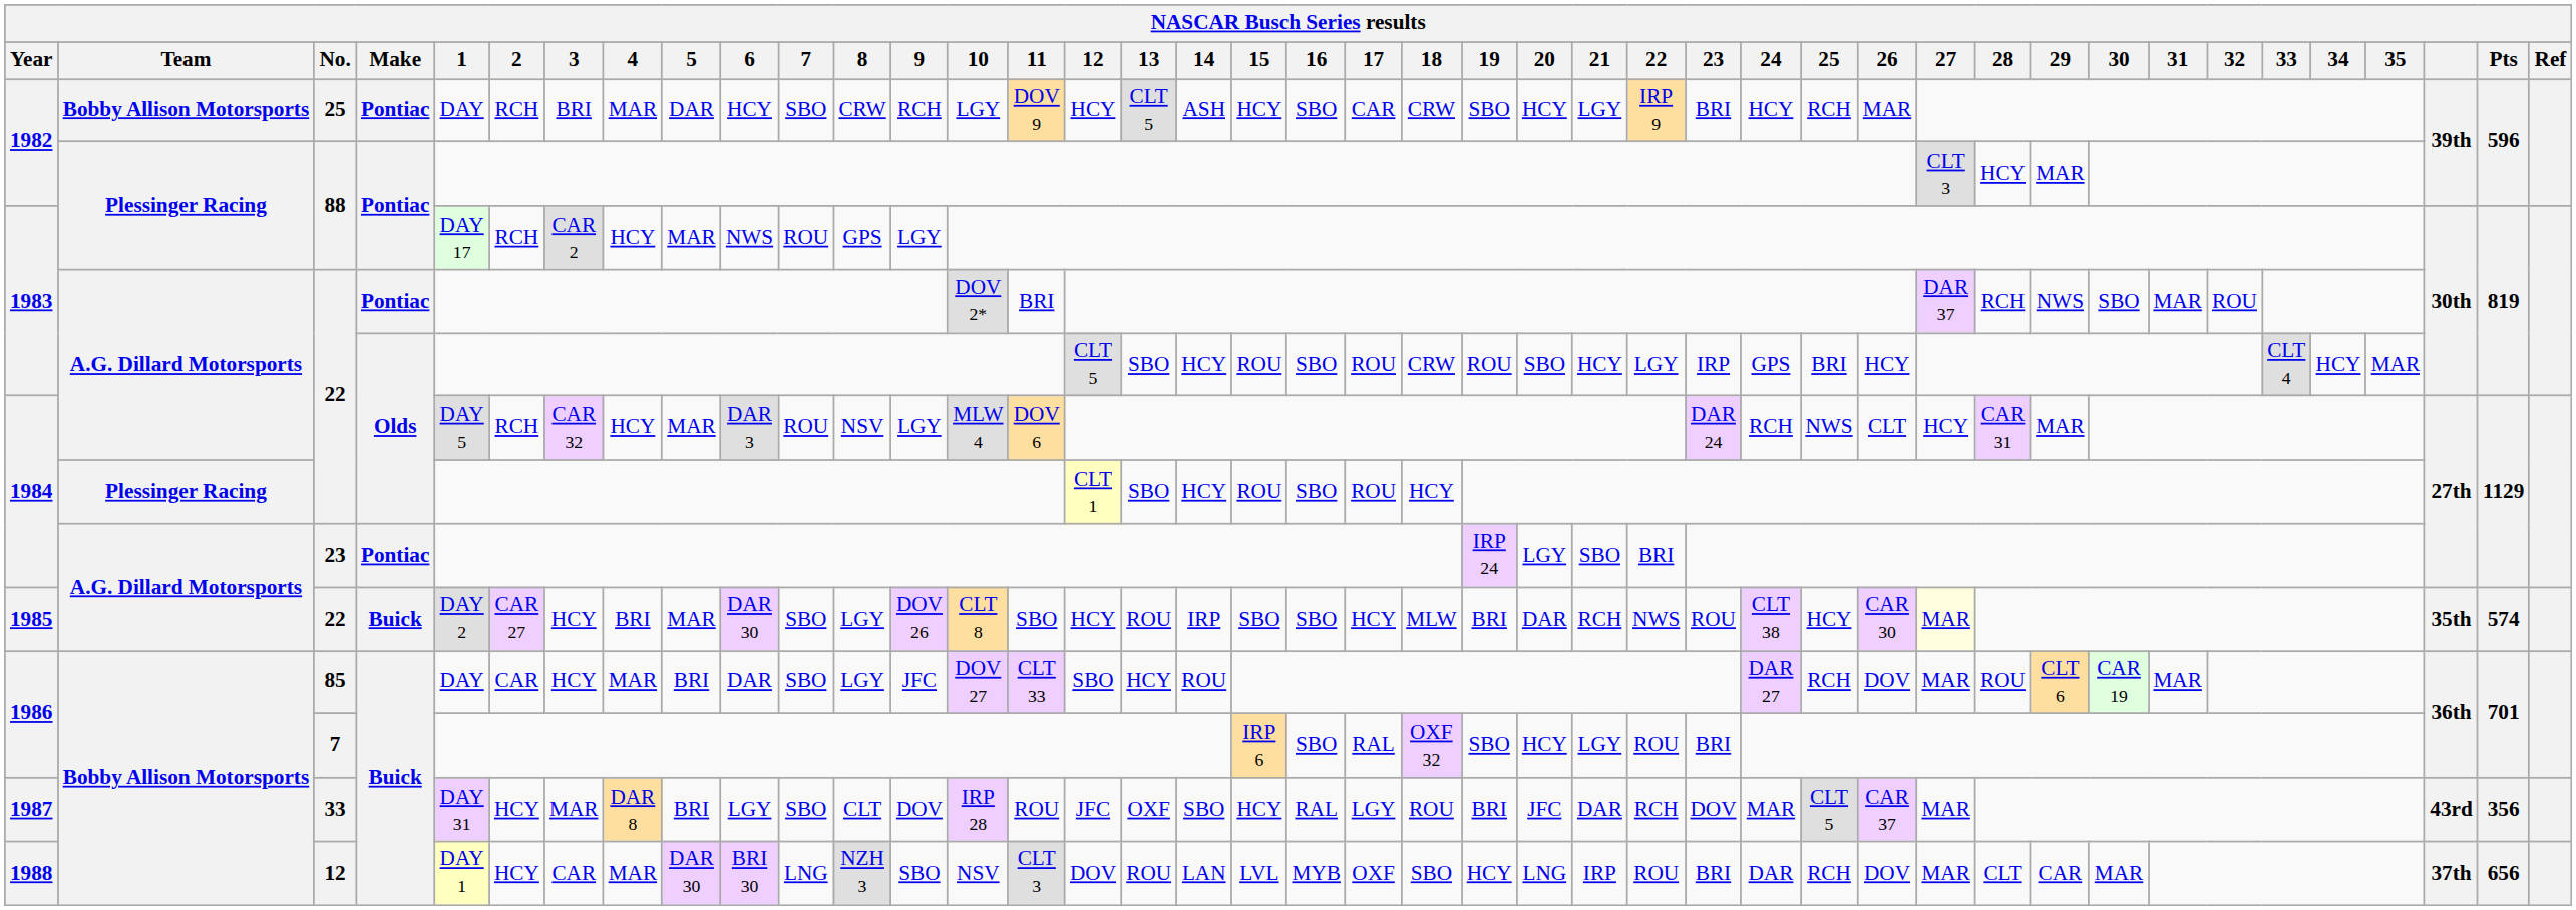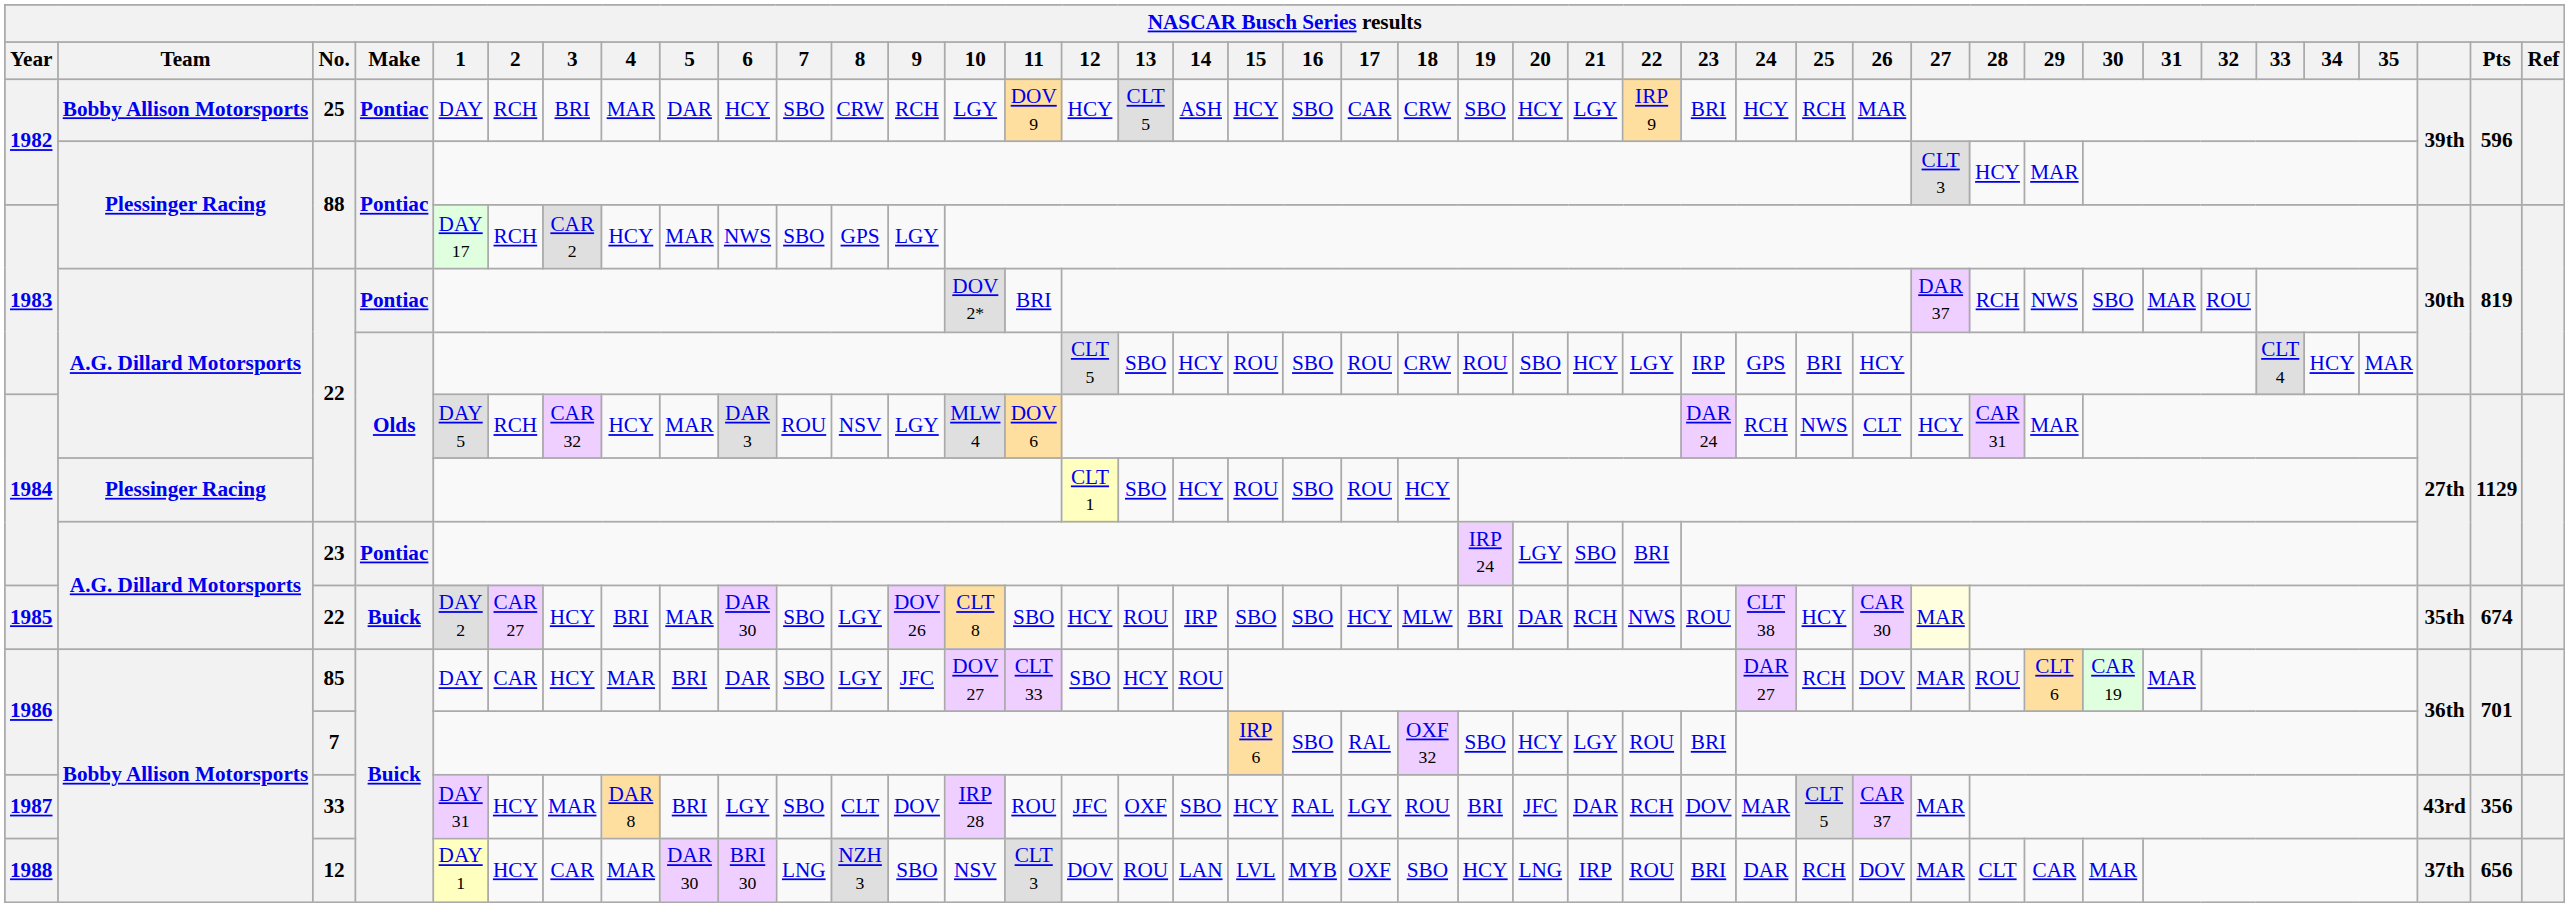1983 / 88 | 7: ROU -> SBO
1985 / 22 | Pts: 574 -> 674
